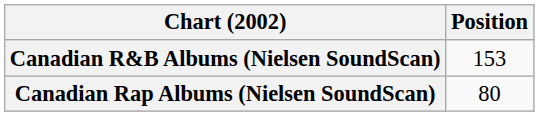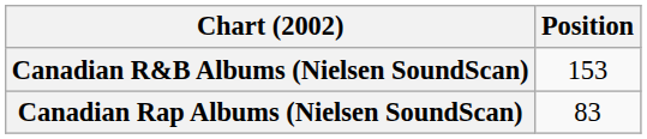Canadian Rap Albums (Nielsen SoundScan) | Position: 80 -> 83
